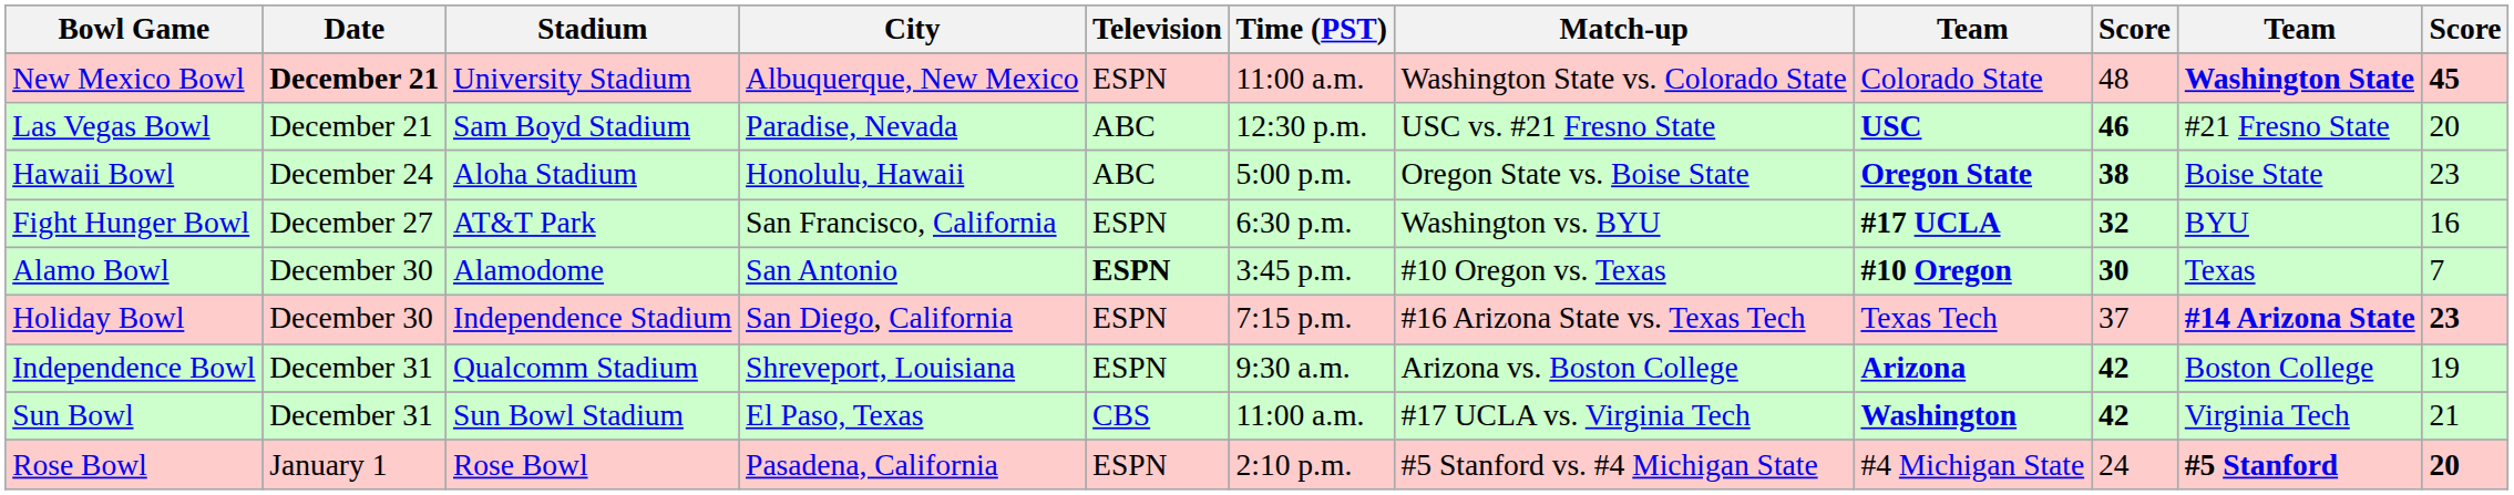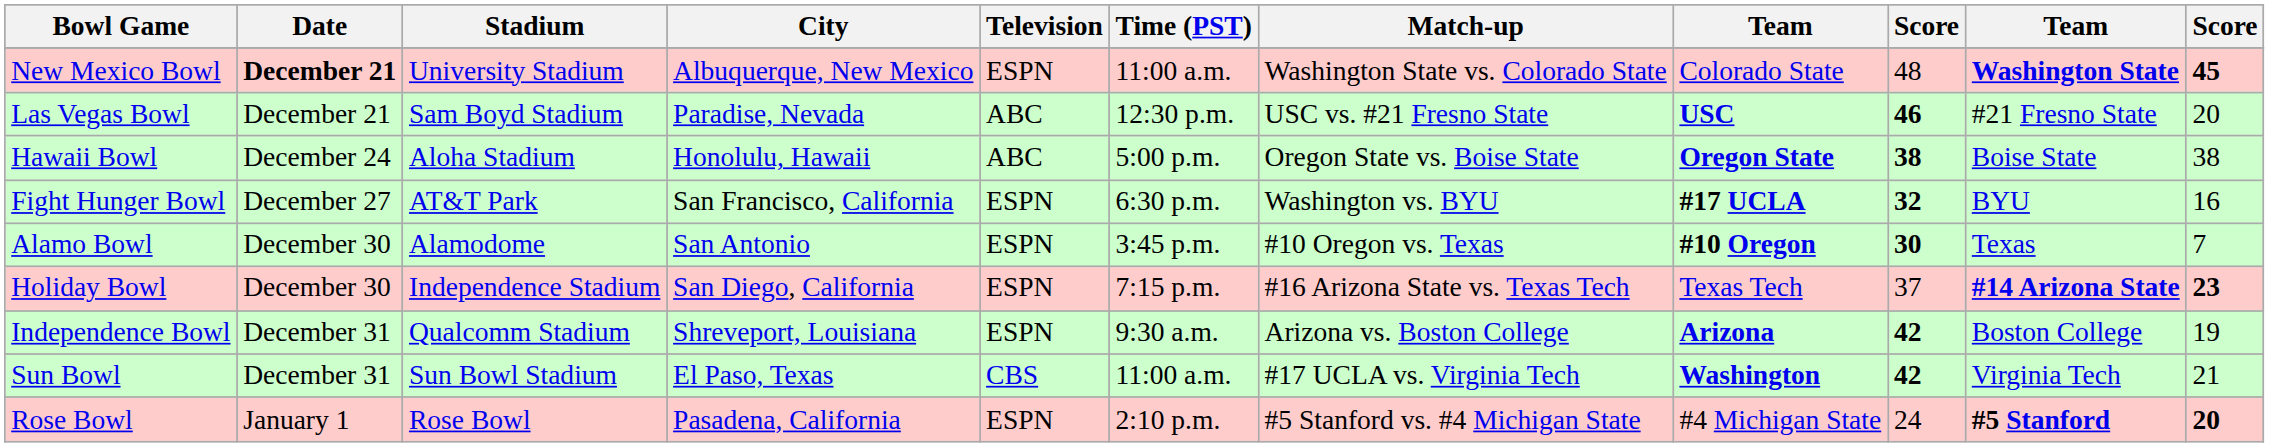Hawaii Bowl | column 11: 23 -> 38
Alamo Bowl | Television: bold -> normal
